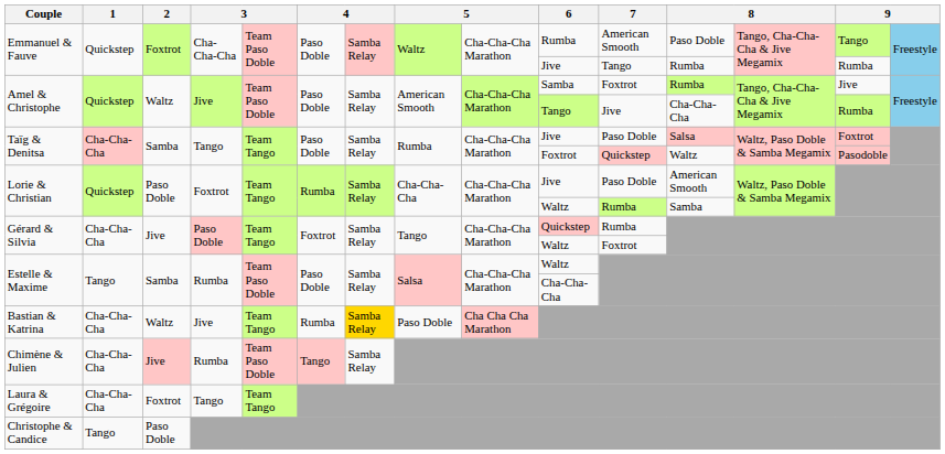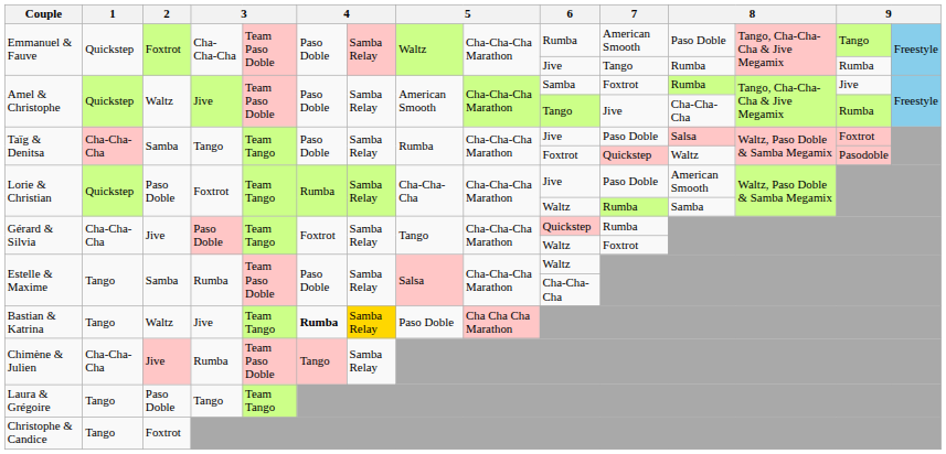Bastian & Katrina | 1: Cha-Cha-Cha -> Tango
Bastian & Katrina | column 6: normal -> bold
Laura & Grégoire | 1: Cha-Cha-Cha -> Tango
Laura & Grégoire | 2: Foxtrot -> Paso Doble
Christophe & Candice | 2: Paso Doble -> Foxtrot
